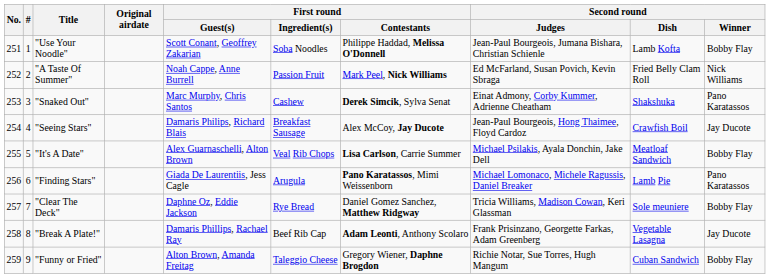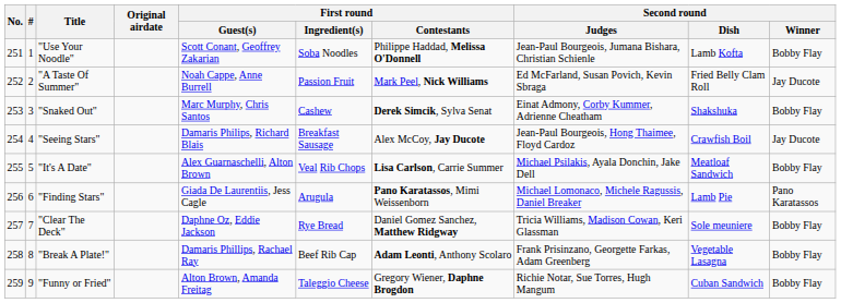"A Taste Of Summer" | Second round / Winner: Nick Williams -> Jay Ducote
"Snaked Out" | Second round / Winner: Pano Karatassos -> Bobby Flay
"Break A Plate!" | Second round / Winner: Jay Ducote -> Bobby Flay
